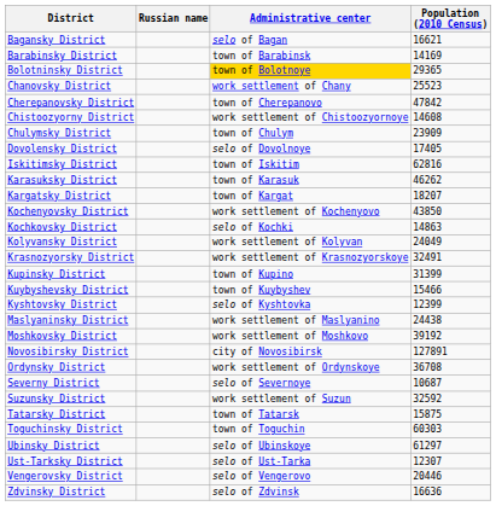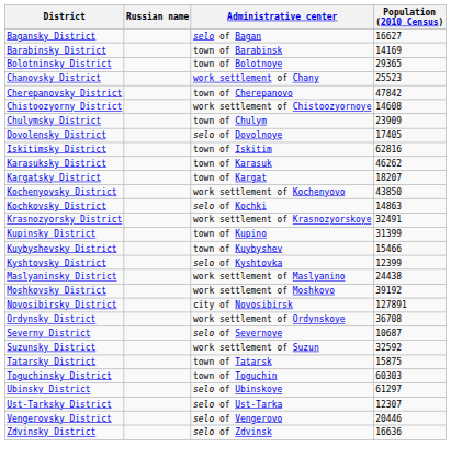Bagansky District | Population (2010 Census): 16621 -> 16627
Bolotninsky District | Administrative center: gold background -> no background
- row: Kolyvansky District | work settlement of Kolyvan | 24049
